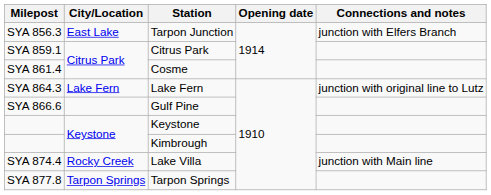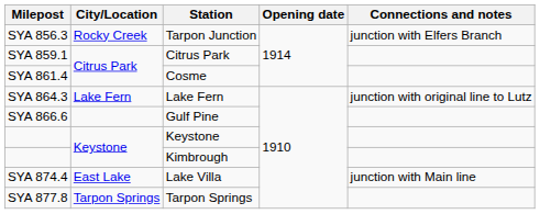Tarpon Junction | City/Location: East Lake -> Rocky Creek
Lake Villa | City/Location: Rocky Creek -> East Lake
